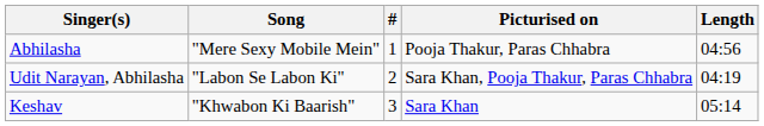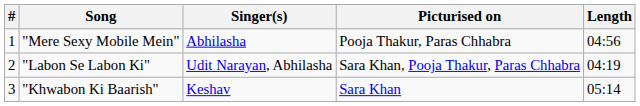columns swapped: # <-> Singer(s)
